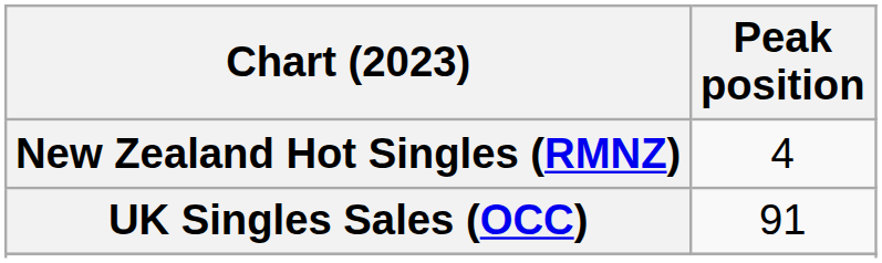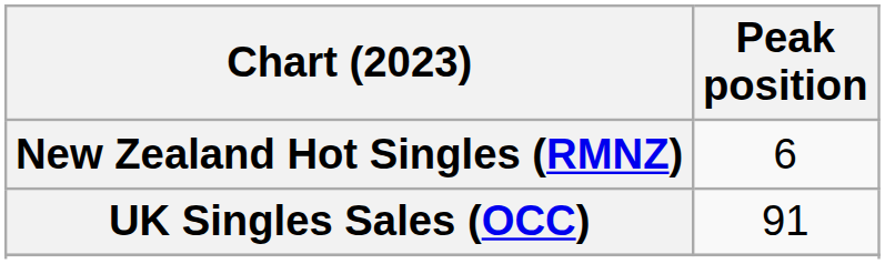New Zealand Hot Singles (RMNZ) | Peak position: 4 -> 6
